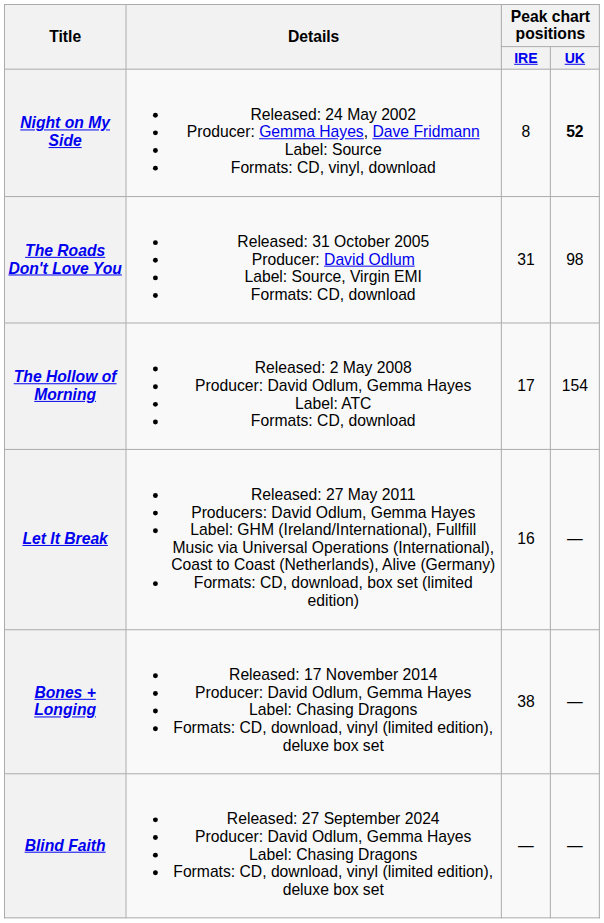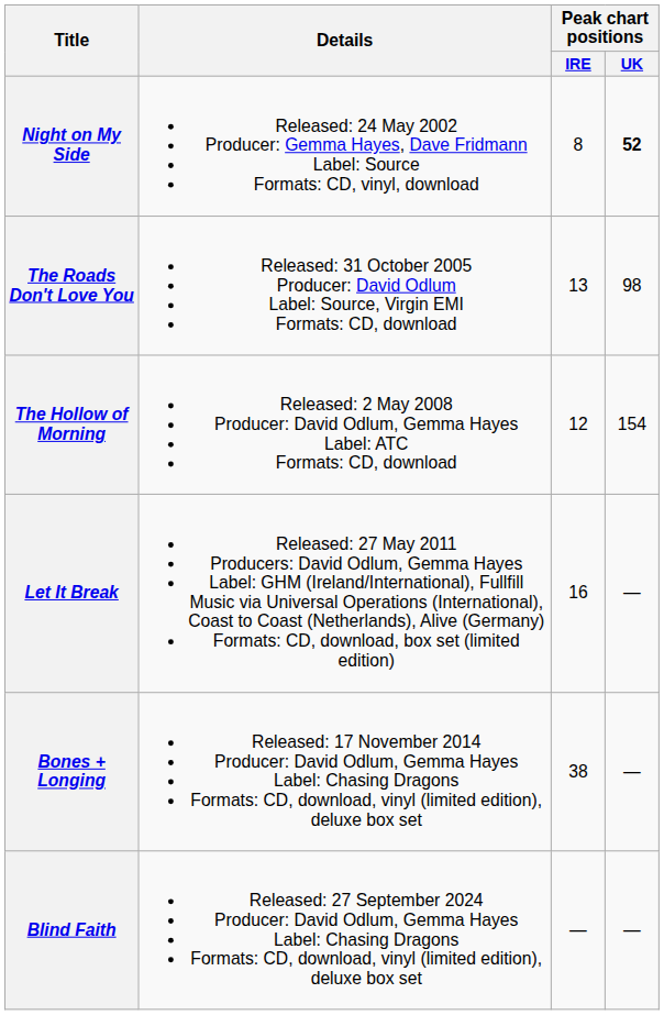The Roads Don't Love You | Peak chart positions / IRE: 31 -> 13
The Hollow of Morning | Peak chart positions / IRE: 17 -> 12
